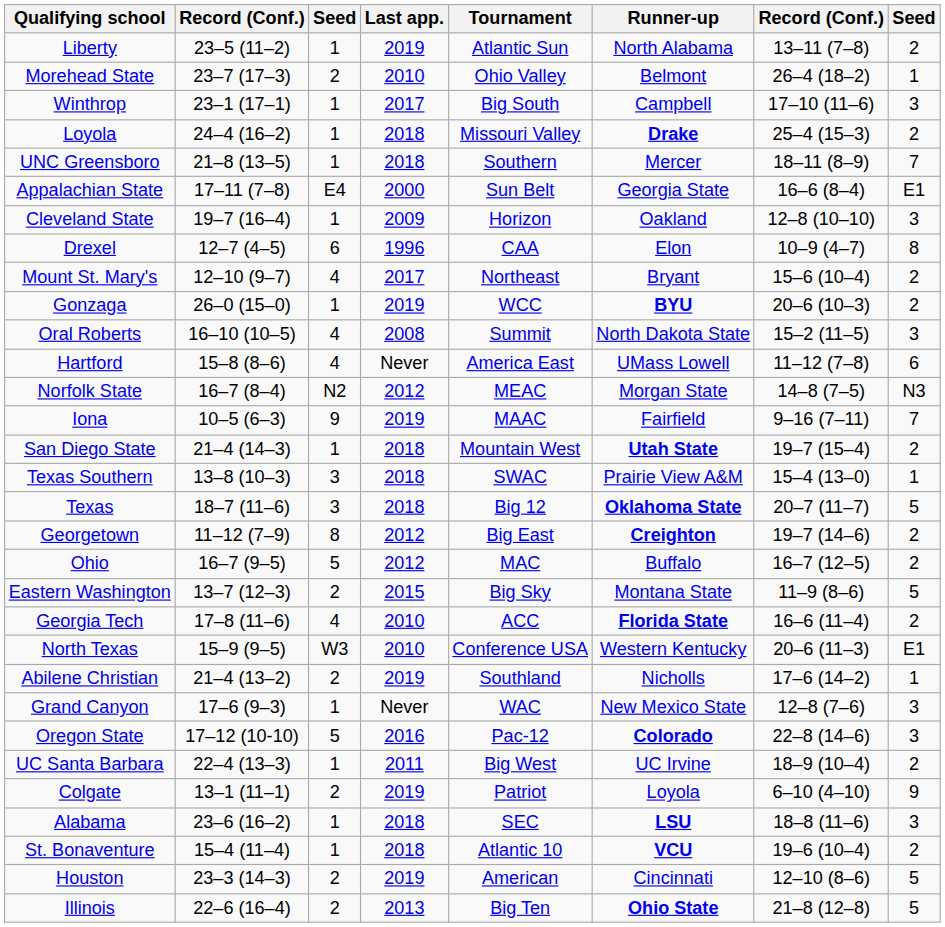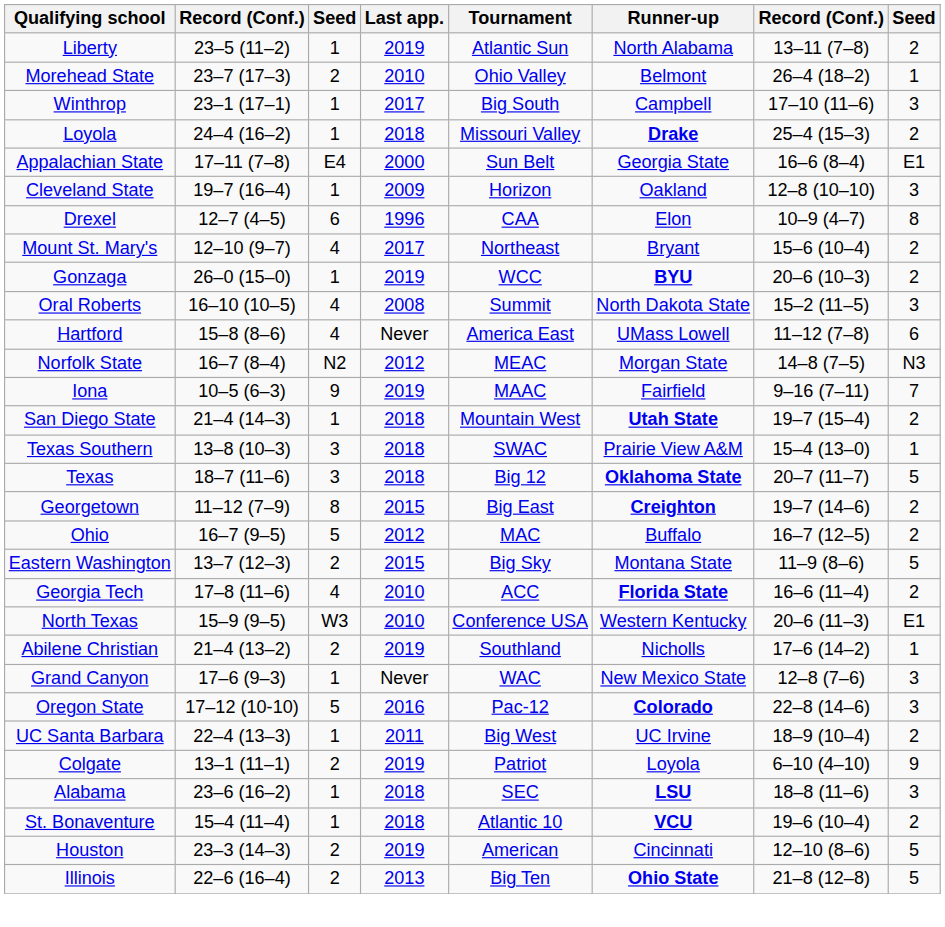- row: UNC Greensboro | 21–8 (13–5) | 1 | 2018 | Southern | Mercer | 18–11 (8–9) | 7
Georgetown | Last app.: 2012 -> 2015
